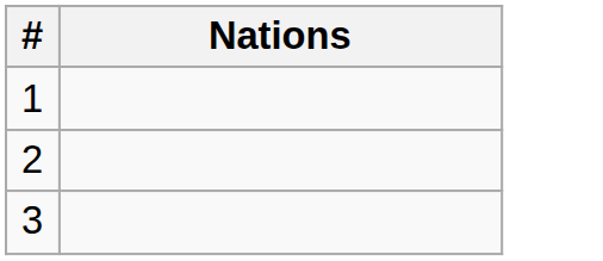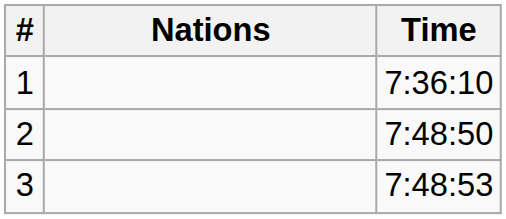+ column: Time | 7:36:10 | 7:48:50 | 7:48:53
